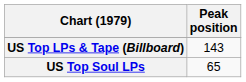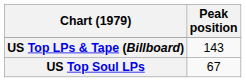US Top Soul LPs | Peak position: 65 -> 67
